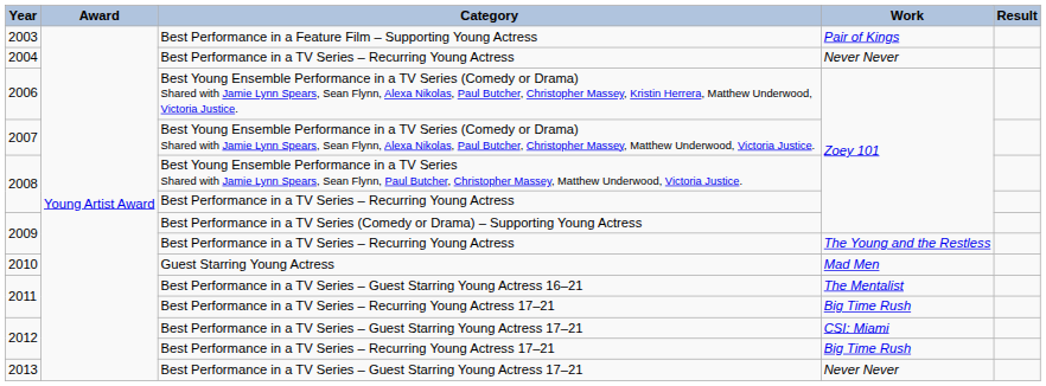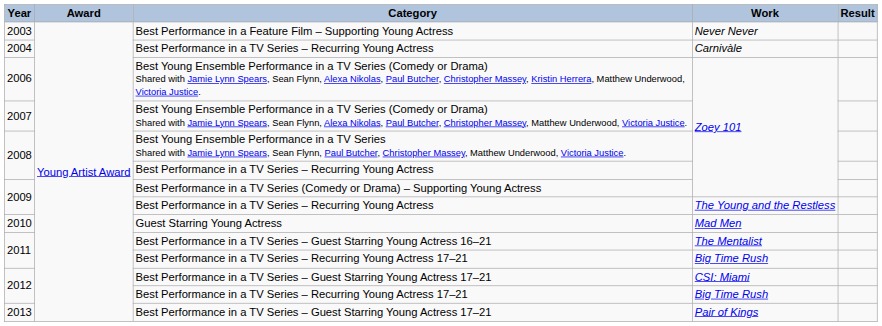2003 | Work: Pair of Kings -> Never Never
2004 | Work: Never Never -> Carnivàle
2013 | Work: Never Never -> Pair of Kings
